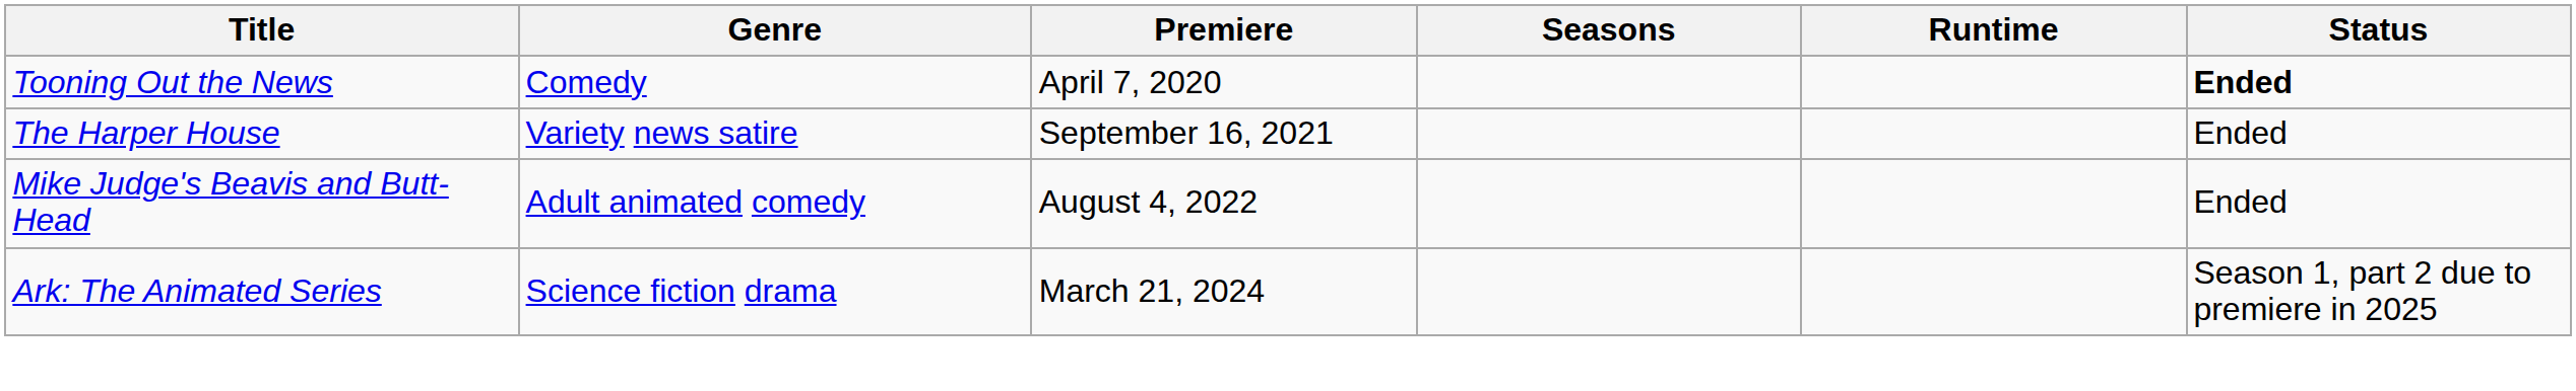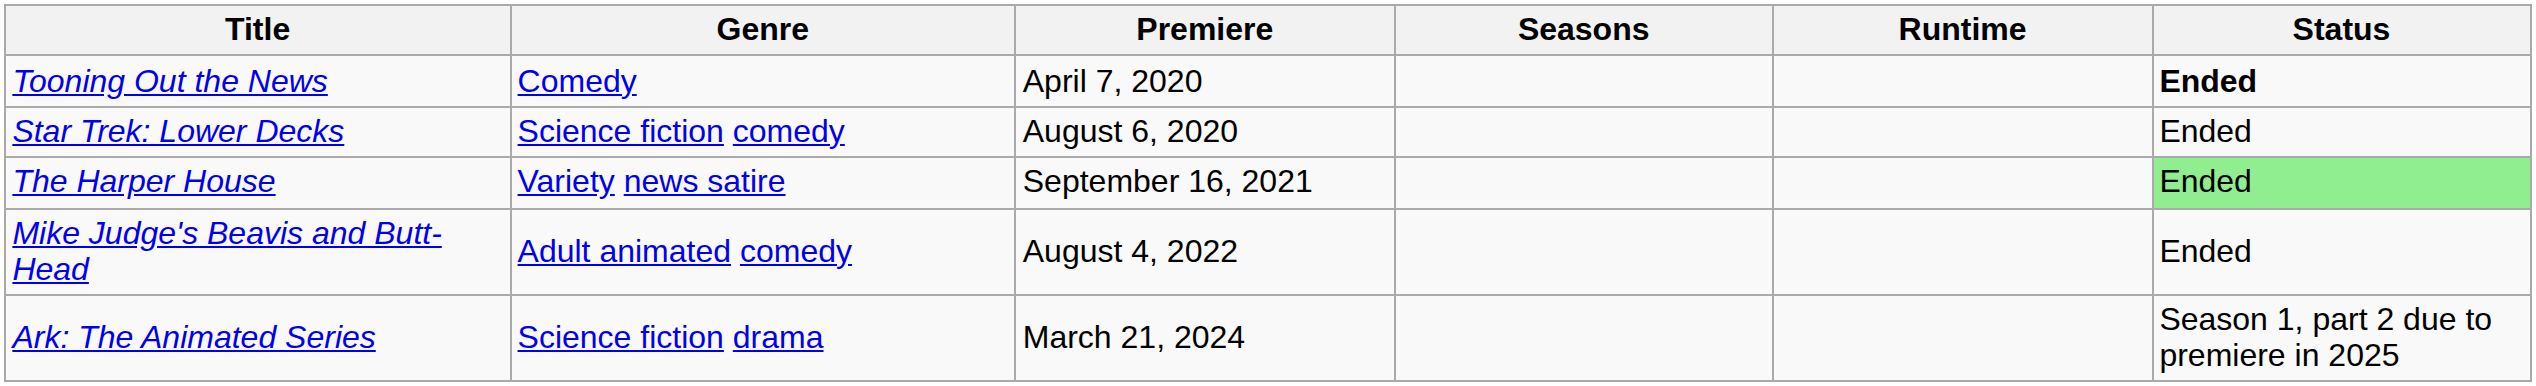+ row: Star Trek: Lower Decks | Science fiction comedy | August 6, 2020 | Ended
The Harper House | Status: no background -> lightgreen background
